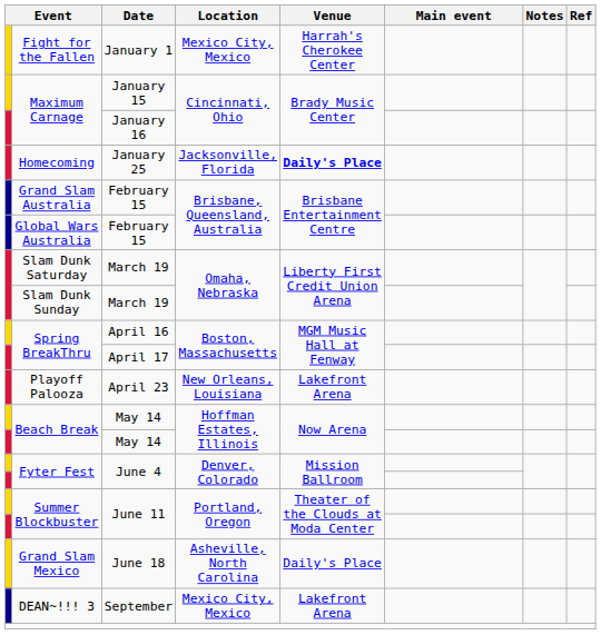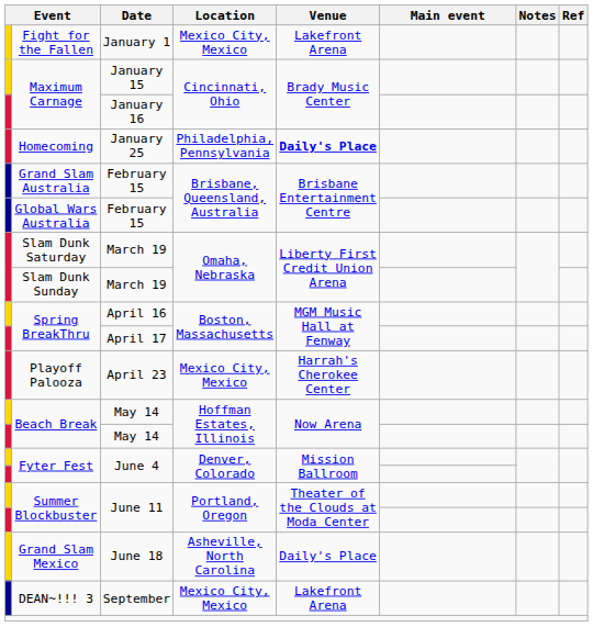Fight for the Fallen | Venue: Harrah's Cherokee Center -> Lakefront Arena
Homecoming | Location: Jacksonville, Florida -> Philadelphia, Pennsylvania
Playoff Palooza | Location: New Orleans, Louisiana -> Mexico City, Mexico
Playoff Palooza | Venue: Lakefront Arena -> Harrah's Cherokee Center
